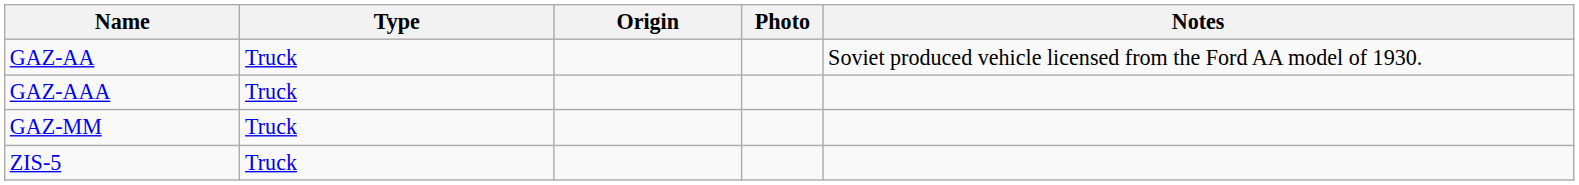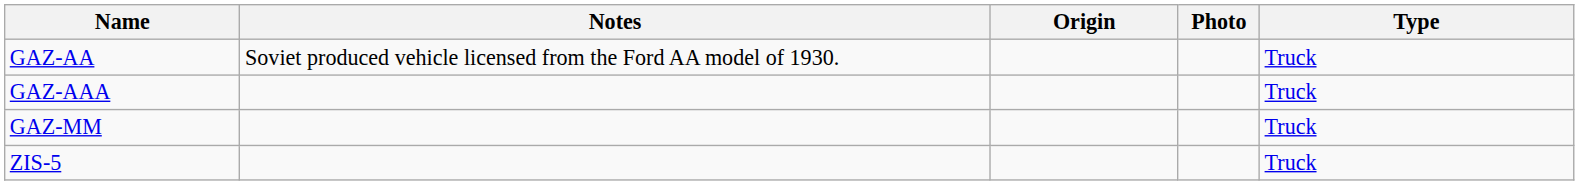columns swapped: Type <-> Notes
